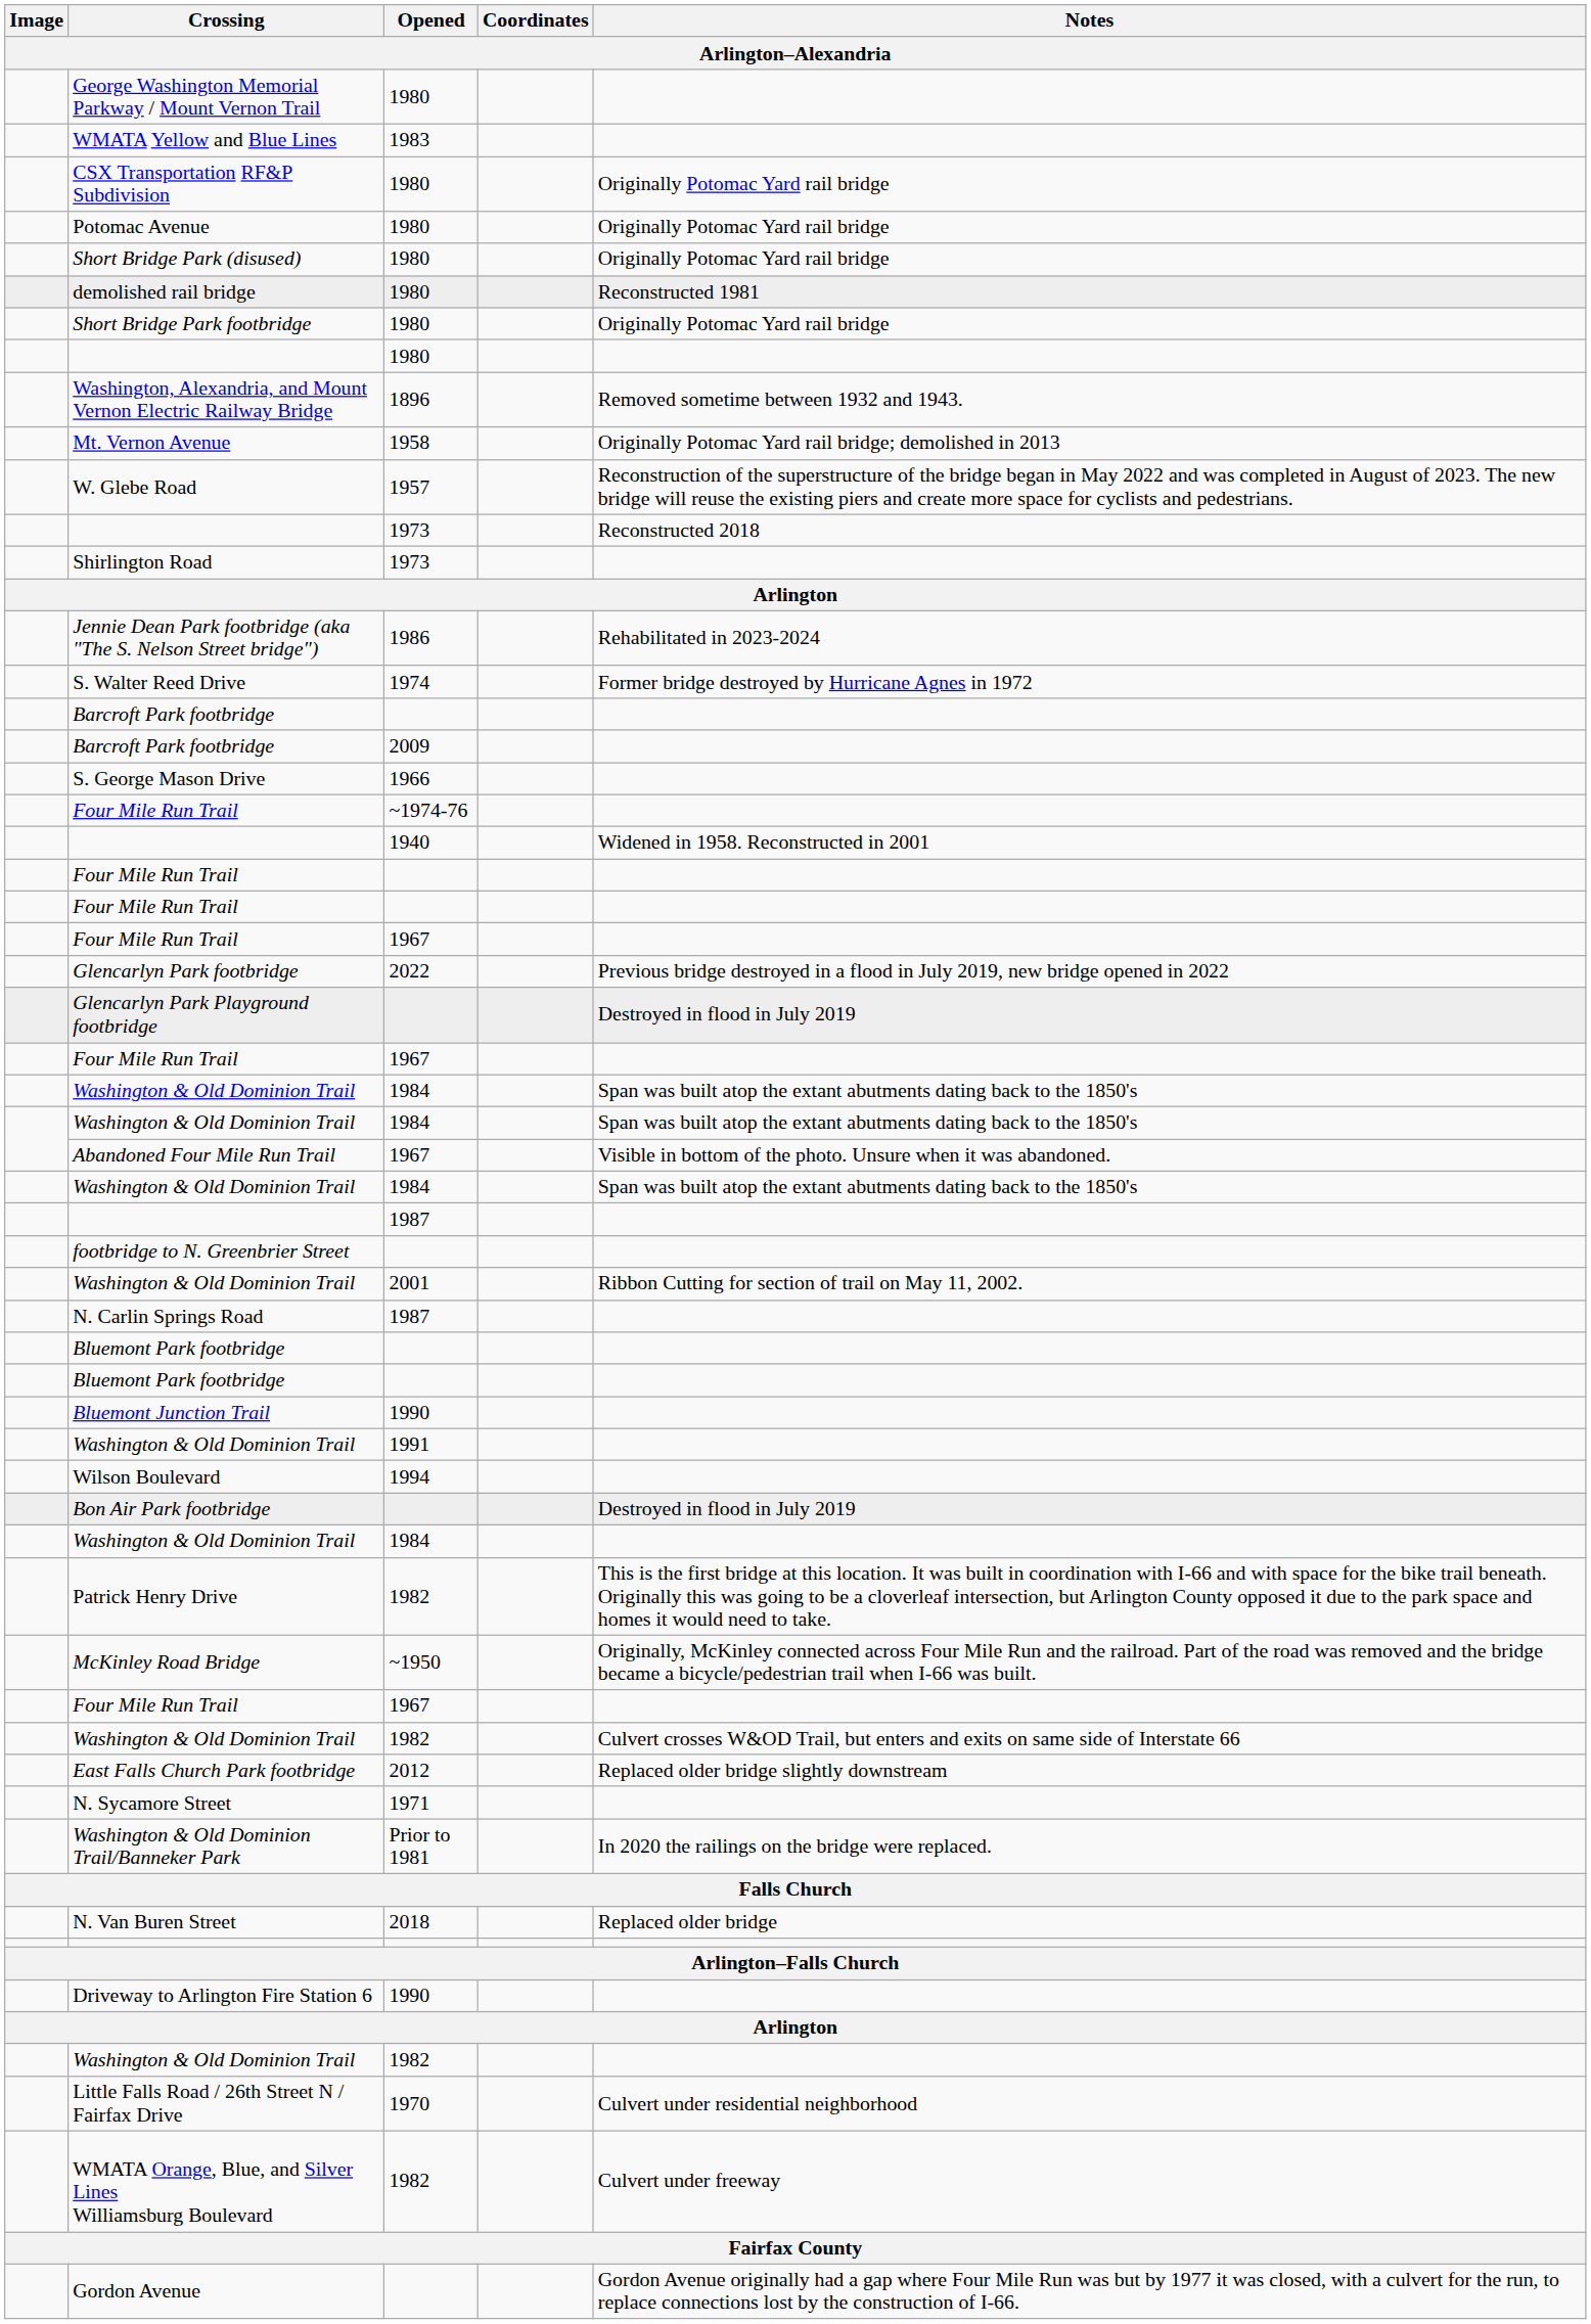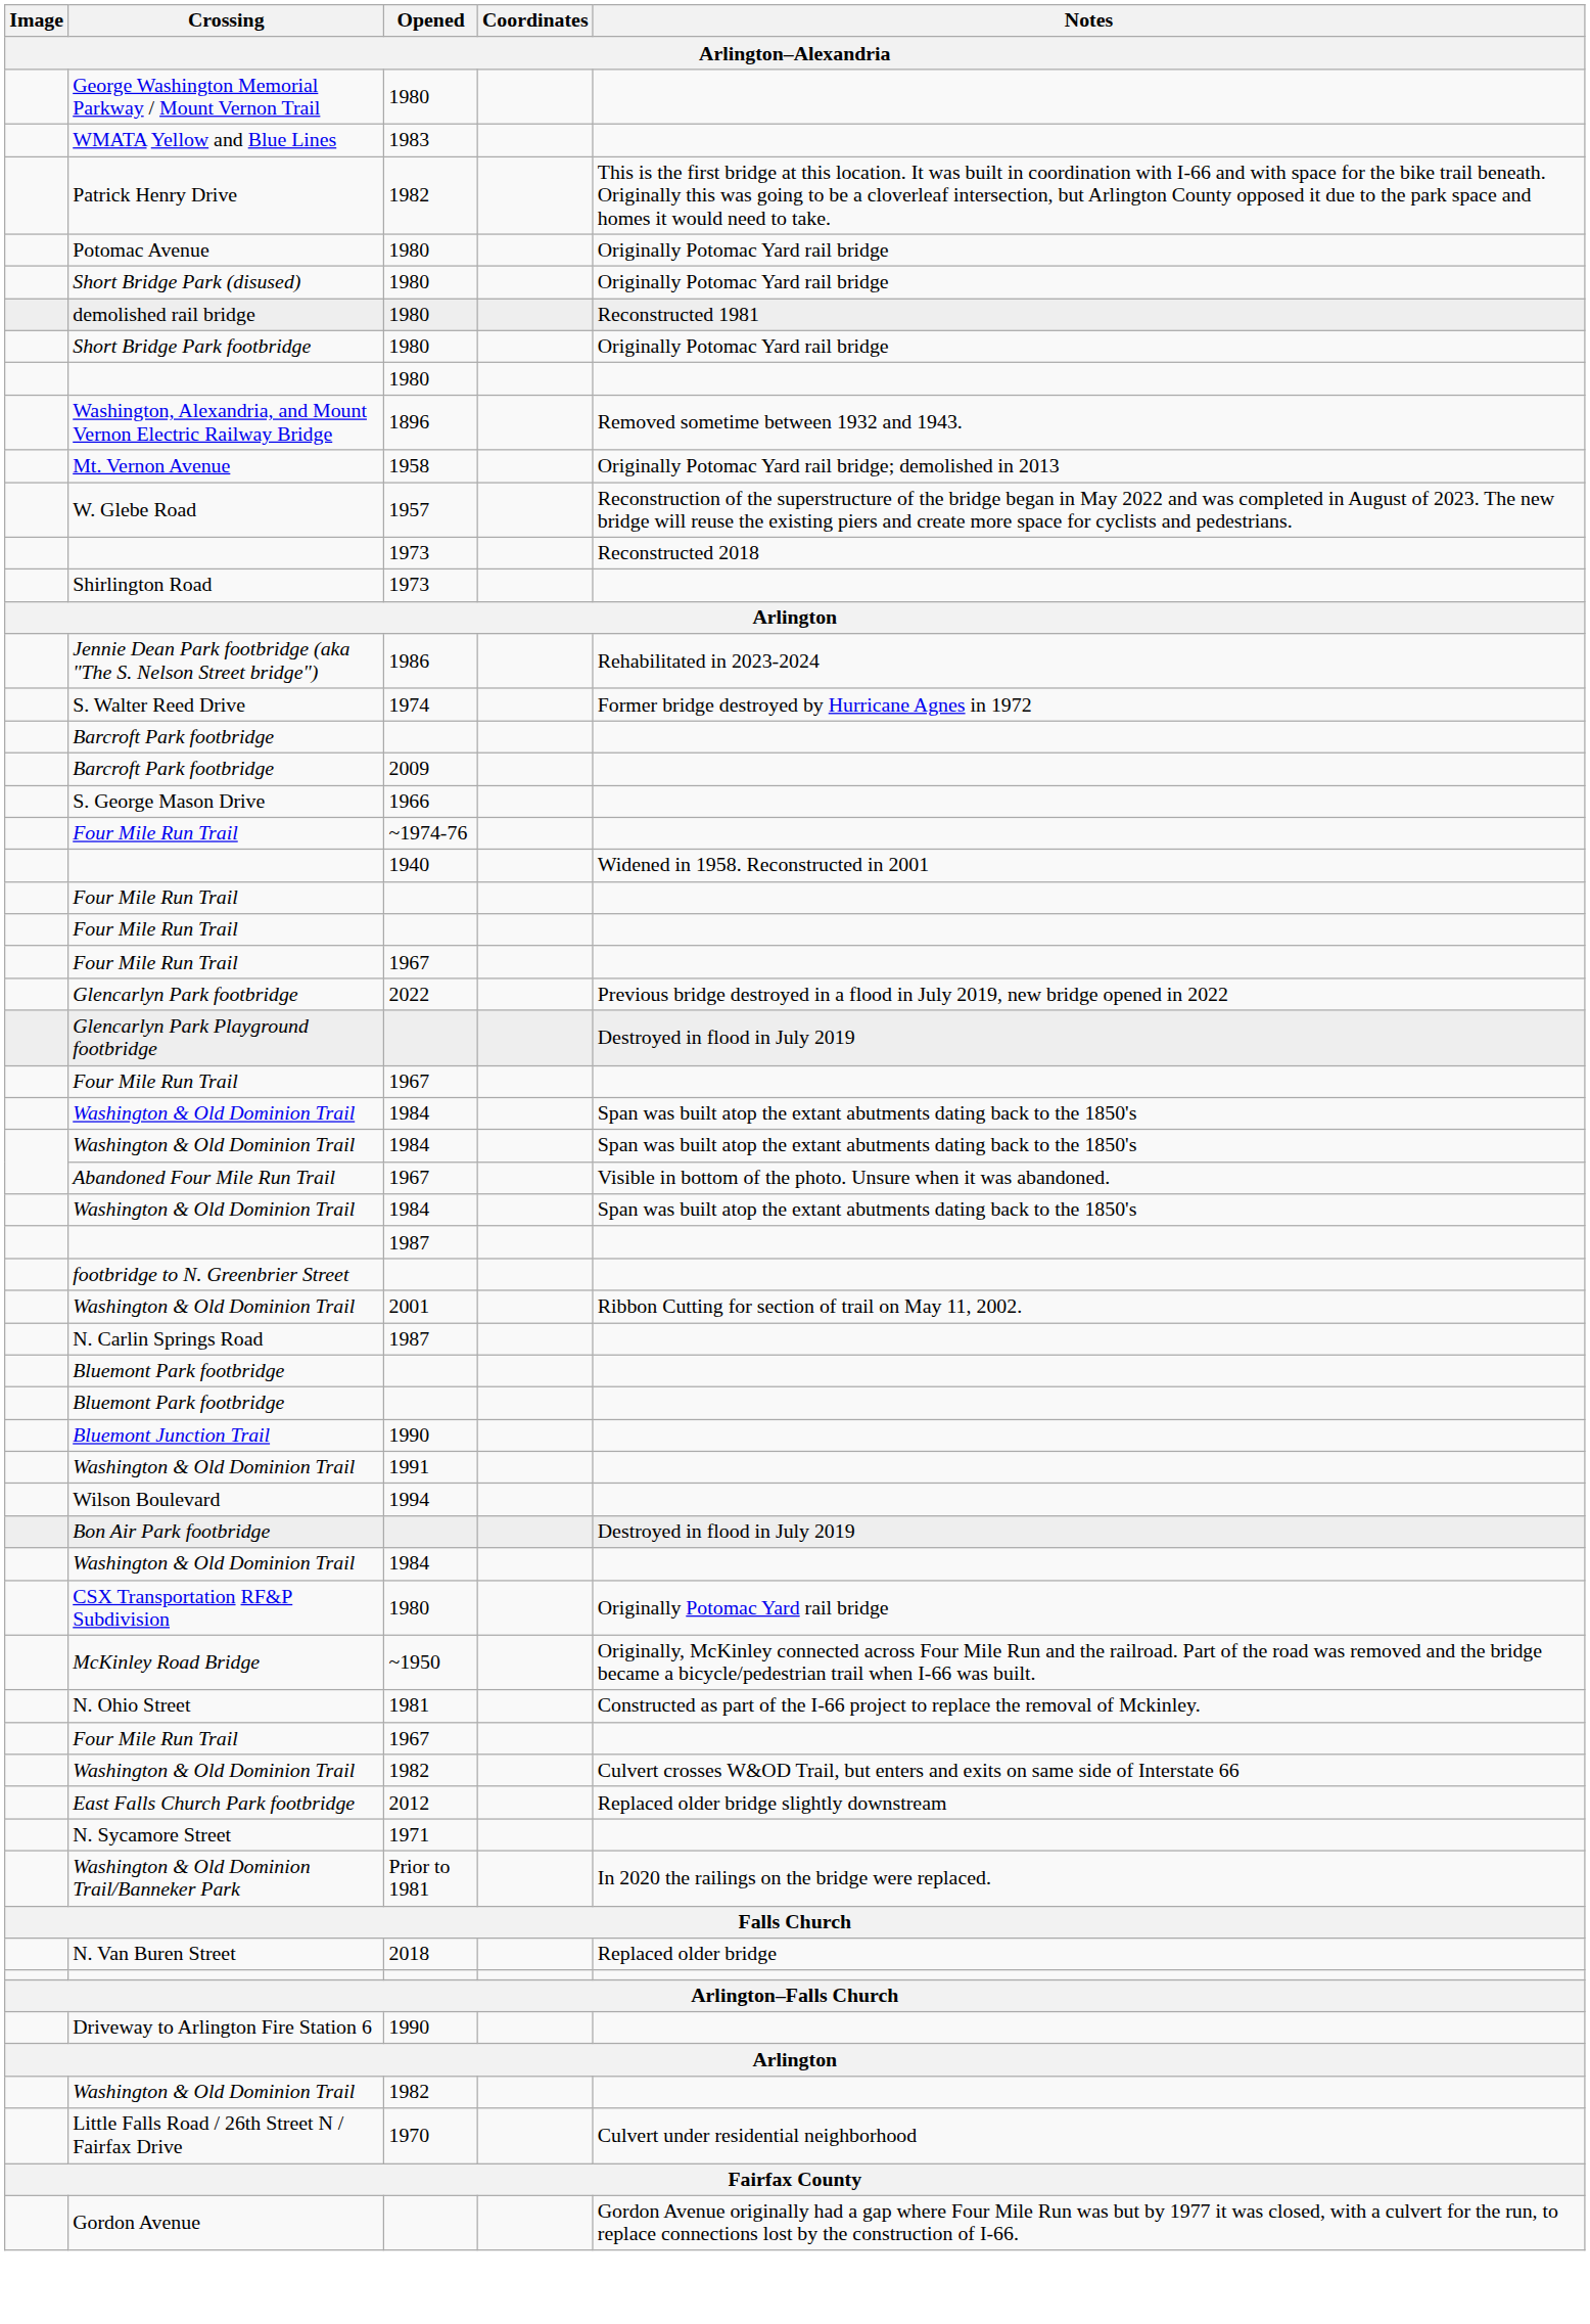rows swapped: CSX Transportation RF&P Subdivision <-> Patrick Henry Drive
+ row: N. Ohio Street | 1981 | Constructed as part of the I-66 project to replace the removal of Mckinley.
- row: WMATA Orange, Blue, and Silver Lines Williamsburg Boulevard | 1982 | Culvert under freeway
